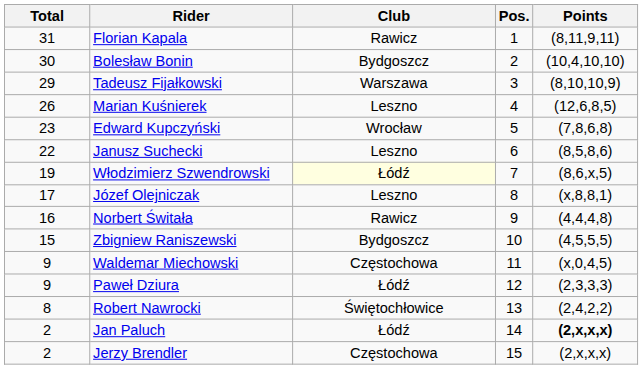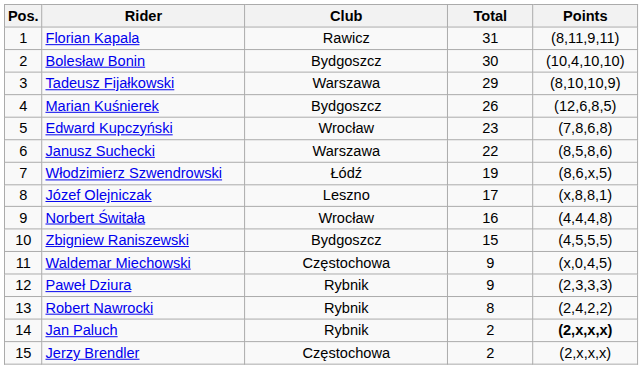columns swapped: Pos. <-> Total
Marian Kuśnierek | Club: Leszno -> Bydgoszcz
Janusz Suchecki | Club: Leszno -> Warszawa
Włodzimierz Szwendrowski | Club: lightyellow background -> no background
Norbert Świtała | Club: Rawicz -> Wrocław
Paweł Dziura | Club: Łódź -> Rybnik
Robert Nawrocki | Club: Świętochłowice -> Rybnik
Jan Paluch | Club: Łódź -> Rybnik
